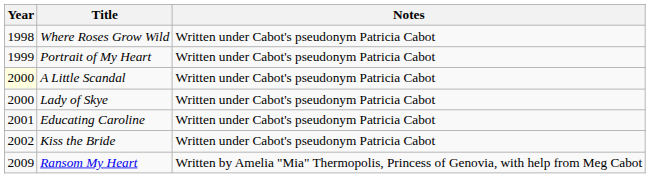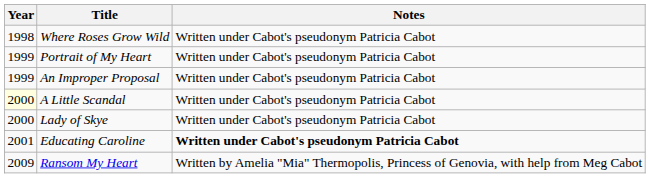+ row: 1999 | An Improper Proposal | Written under Cabot's pseudonym Patricia Cabot
Educating Caroline | Notes: normal -> bold
- row: 2002 | Kiss the Bride | Written under Cabot's pseudonym Patricia Cabot
